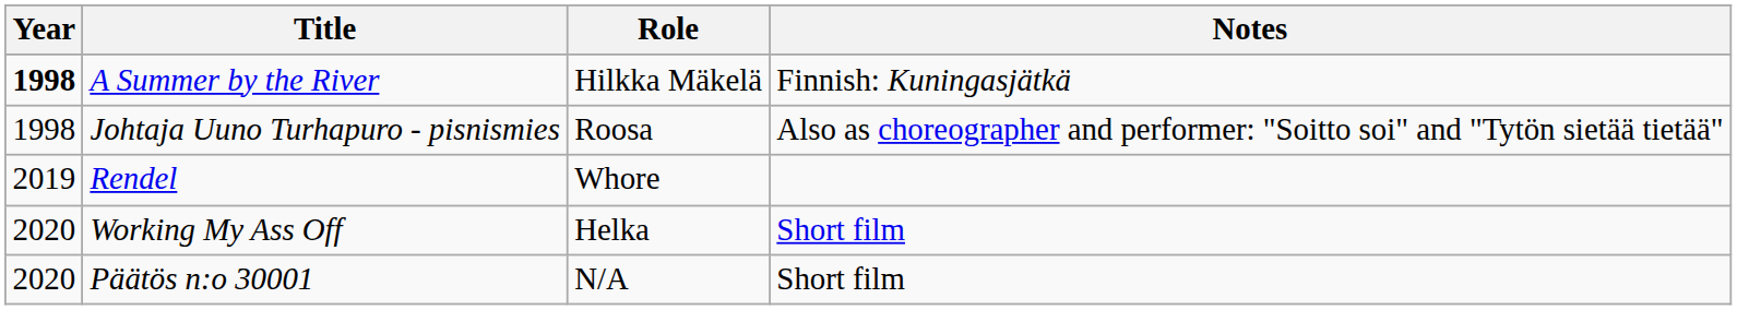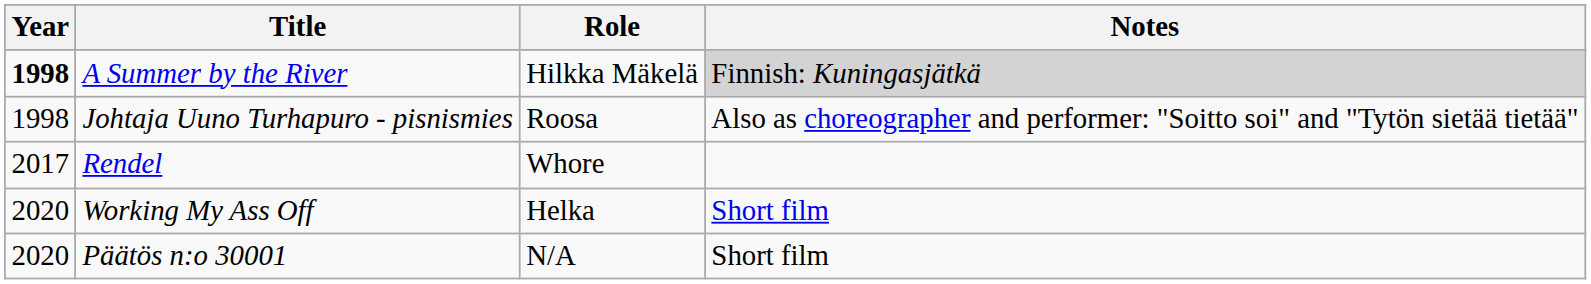A Summer by the River | Notes: no background -> lightgrey background
Rendel | Year: 2019 -> 2017
